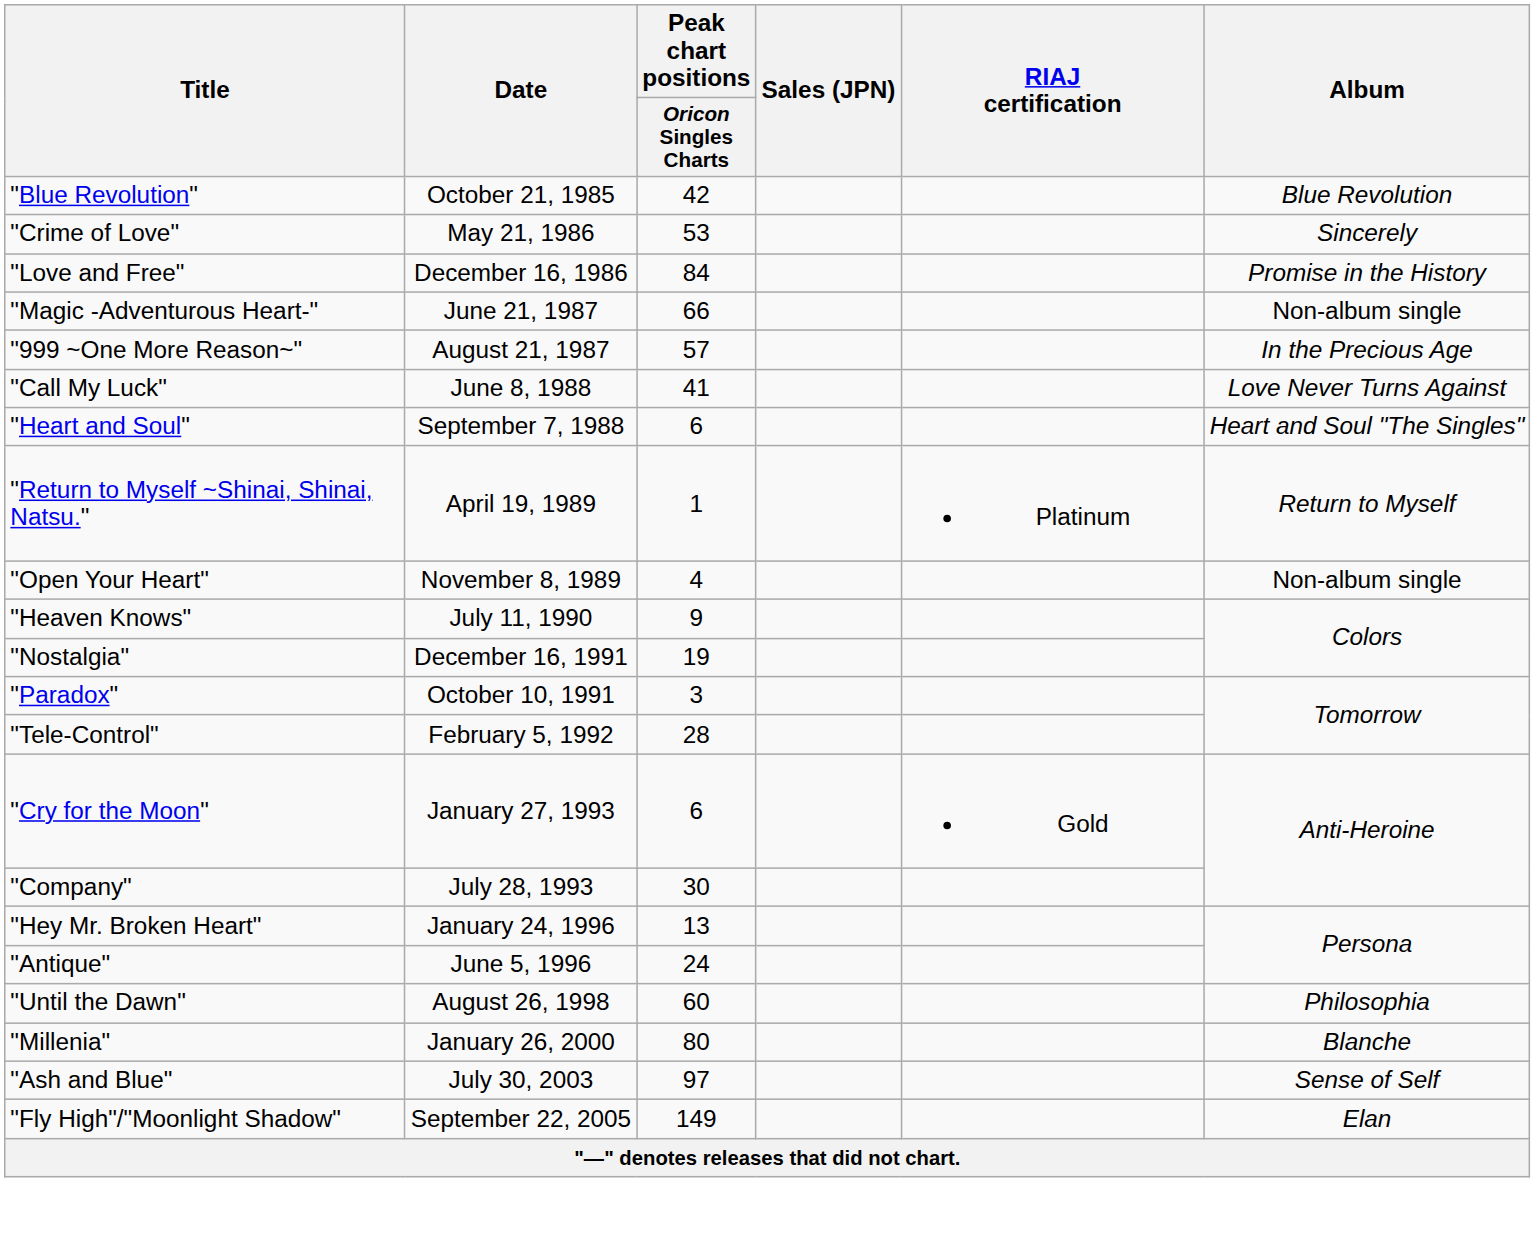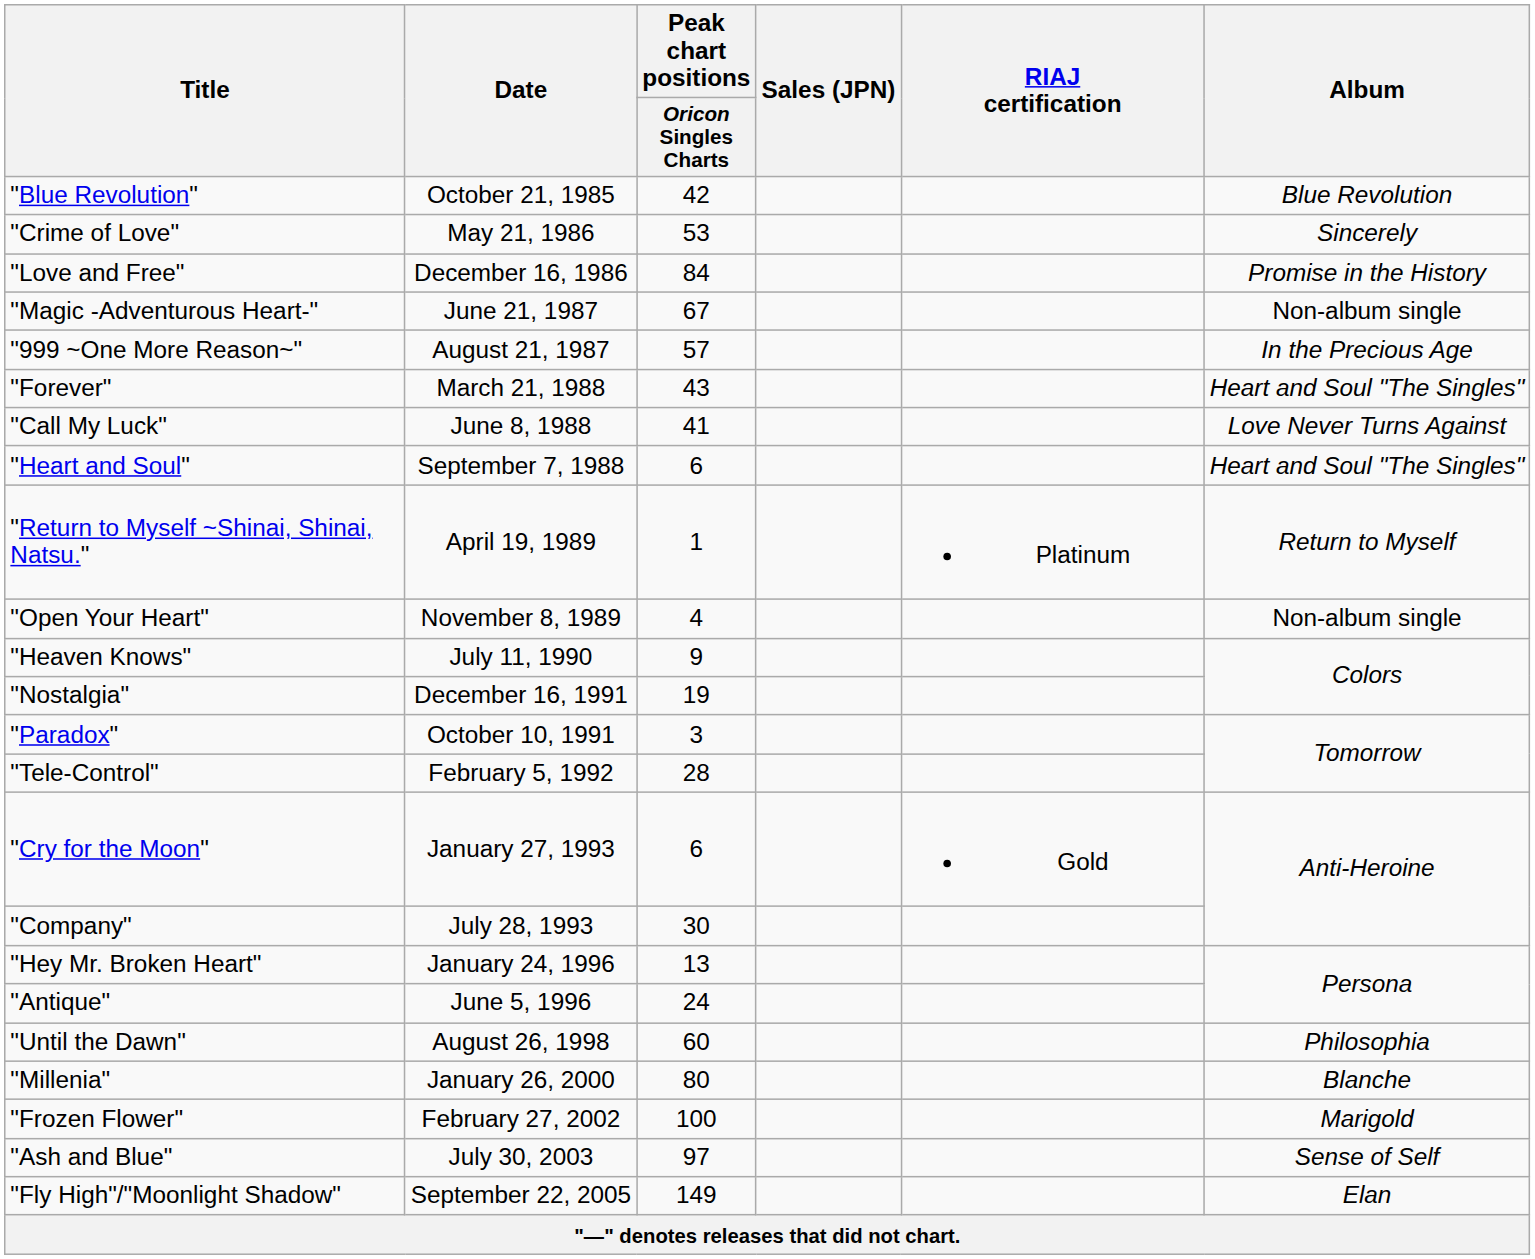"Magic -Adventurous Heart-" | Peak chart positions / Oricon Singles Charts: 66 -> 67
+ row: "Forever" | March 21, 1988 | 43 | Heart and Soul "The Singles"
+ row: "Frozen Flower" | February 27, 2002 | 100 | Marigold
